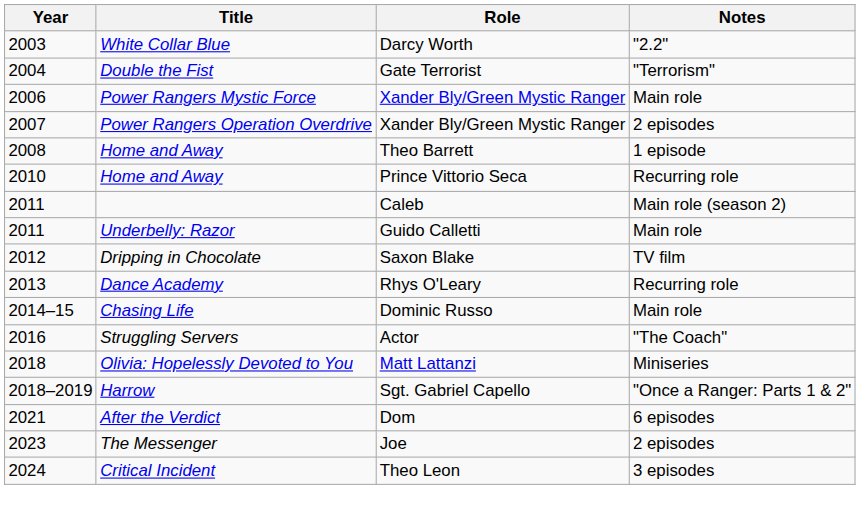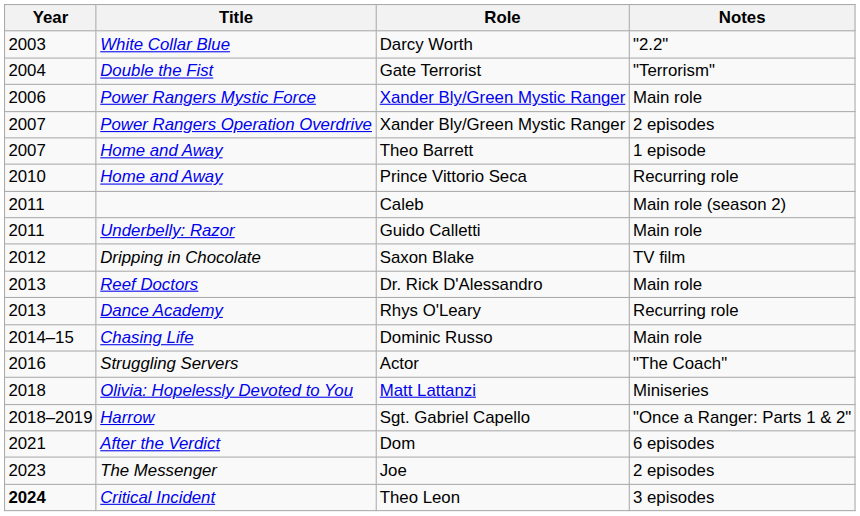Home and Away / Theo Barrett | Year: 2008 -> 2007
+ row: 2013 | Reef Doctors | Dr. Rick D'Alessandro | Main role
Critical Incident | Year: normal -> bold
